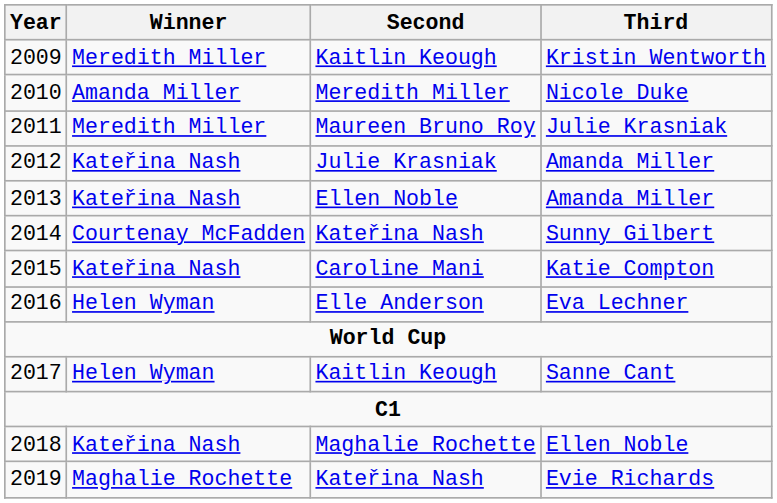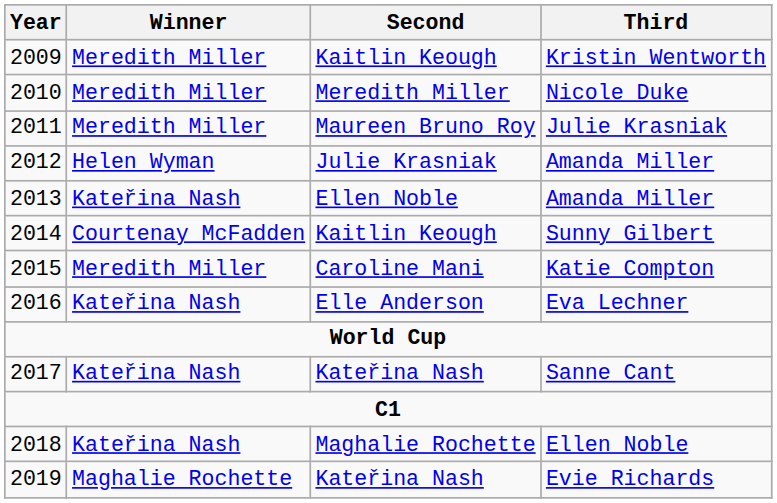Nicole Duke | Winner: Amanda Miller -> Meredith Miller
2012 / Amanda Miller | Winner: Kateřina Nash -> Helen Wyman
Sunny Gilbert | Second: Kateřina Nash -> Kaitlin Keough
Katie Compton | Winner: Kateřina Nash -> Meredith Miller
Eva Lechner | Winner: Helen Wyman -> Kateřina Nash
Sanne Cant | Winner: Helen Wyman -> Kateřina Nash
Sanne Cant | Second: Kaitlin Keough -> Kateřina Nash
